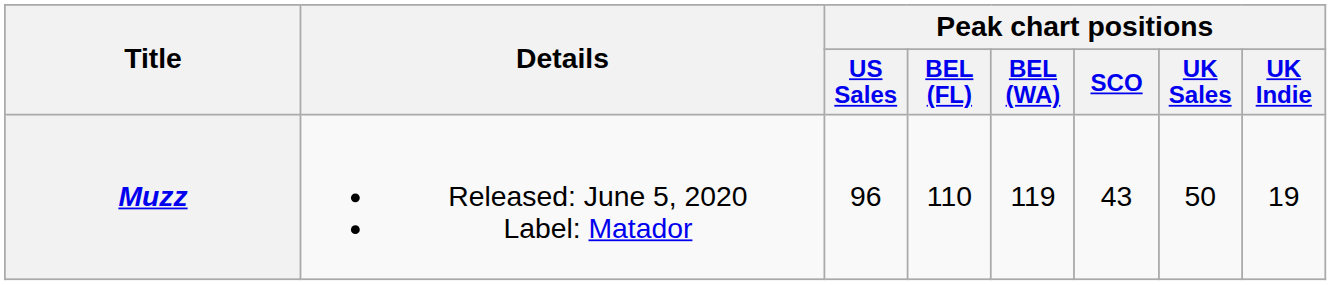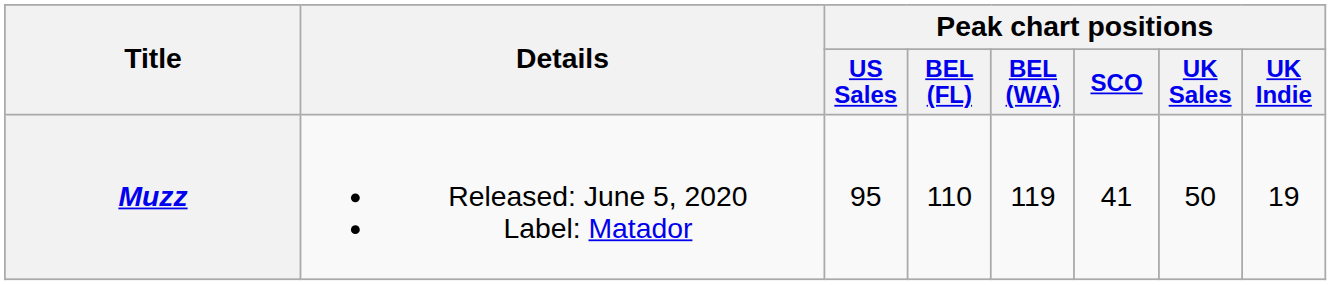Muzz | Peak chart positions / US Sales: 96 -> 95
Muzz | Peak chart positions / SCO: 43 -> 41
